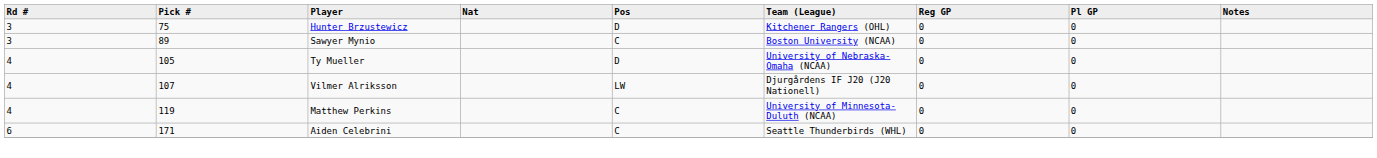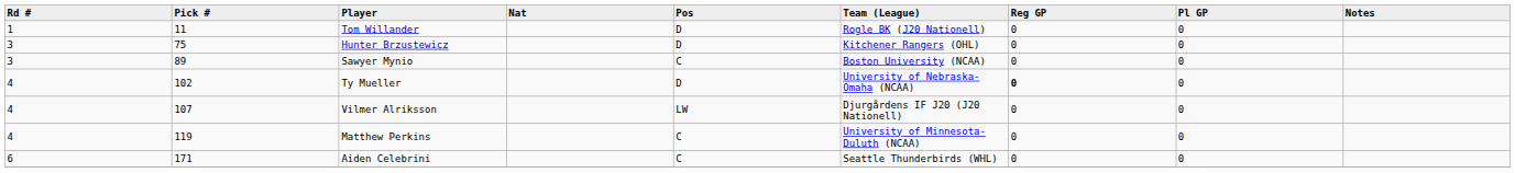+ row: 1 | 11 | Tom Willander | D | Rogle BK (J20 Nationell) | 0 | 0
Ty Mueller | Pick #: 105 -> 102
Ty Mueller | Reg GP: normal -> bold
